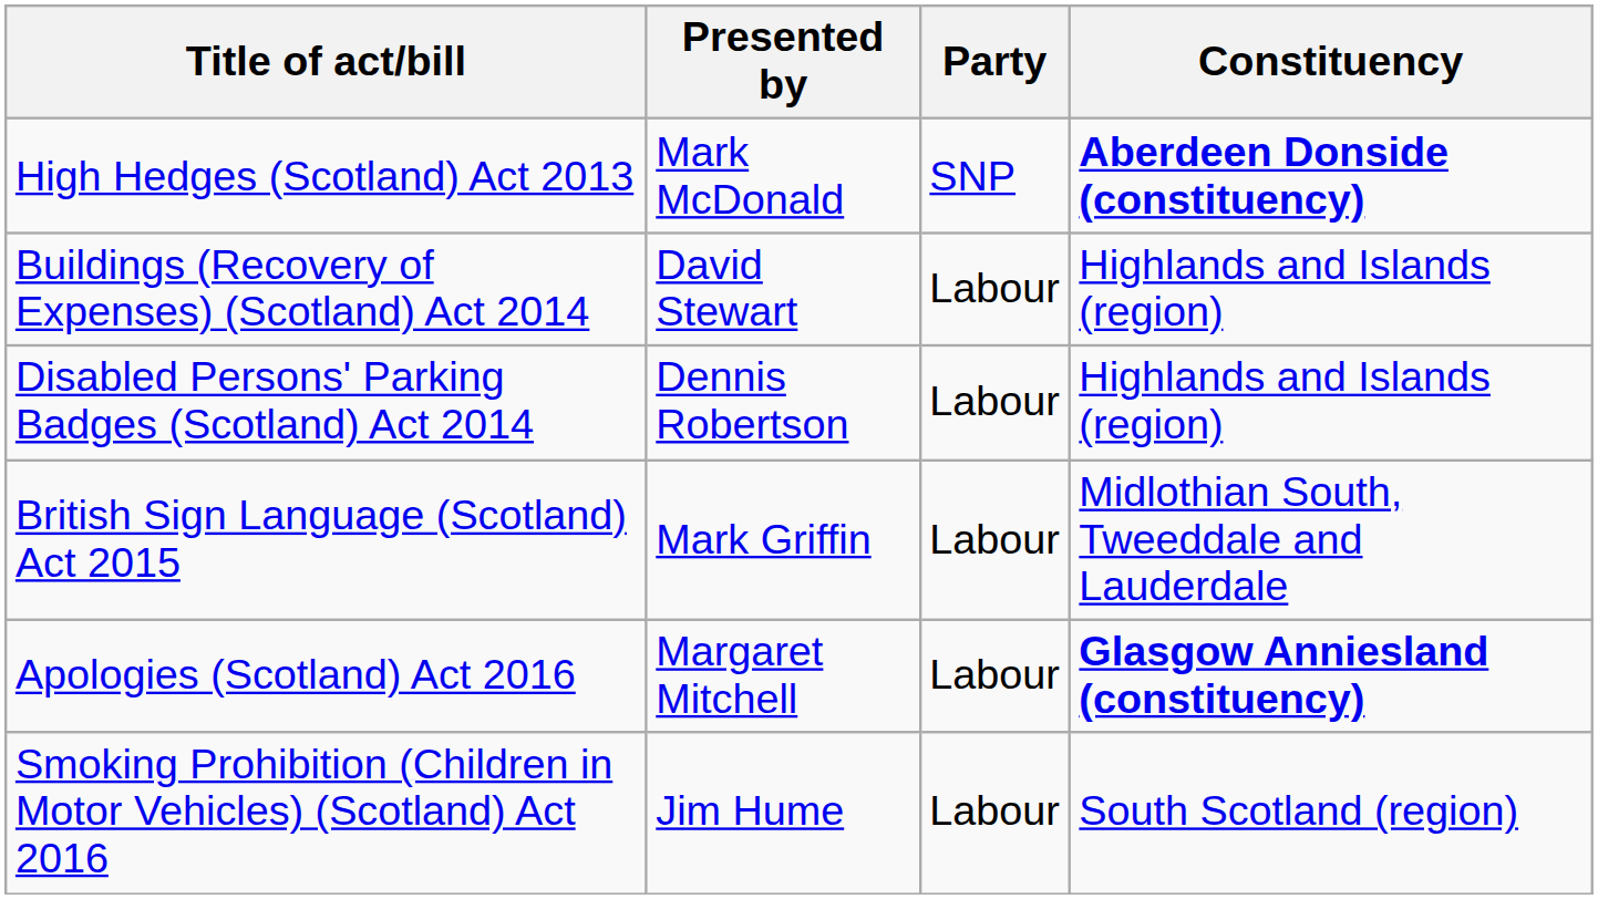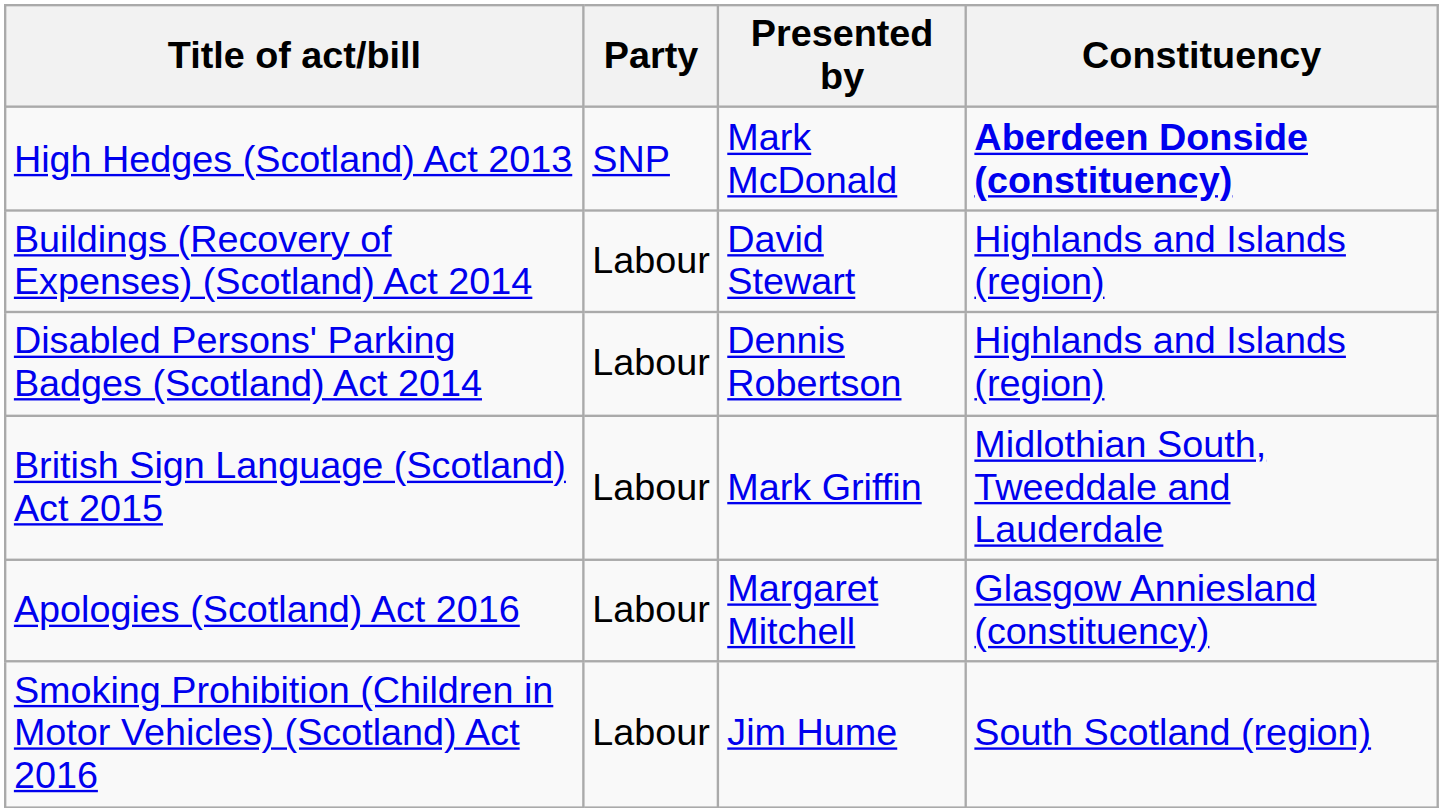columns swapped: Presented by <-> Party
Apologies (Scotland) Act 2016 | Constituency: bold -> normal
